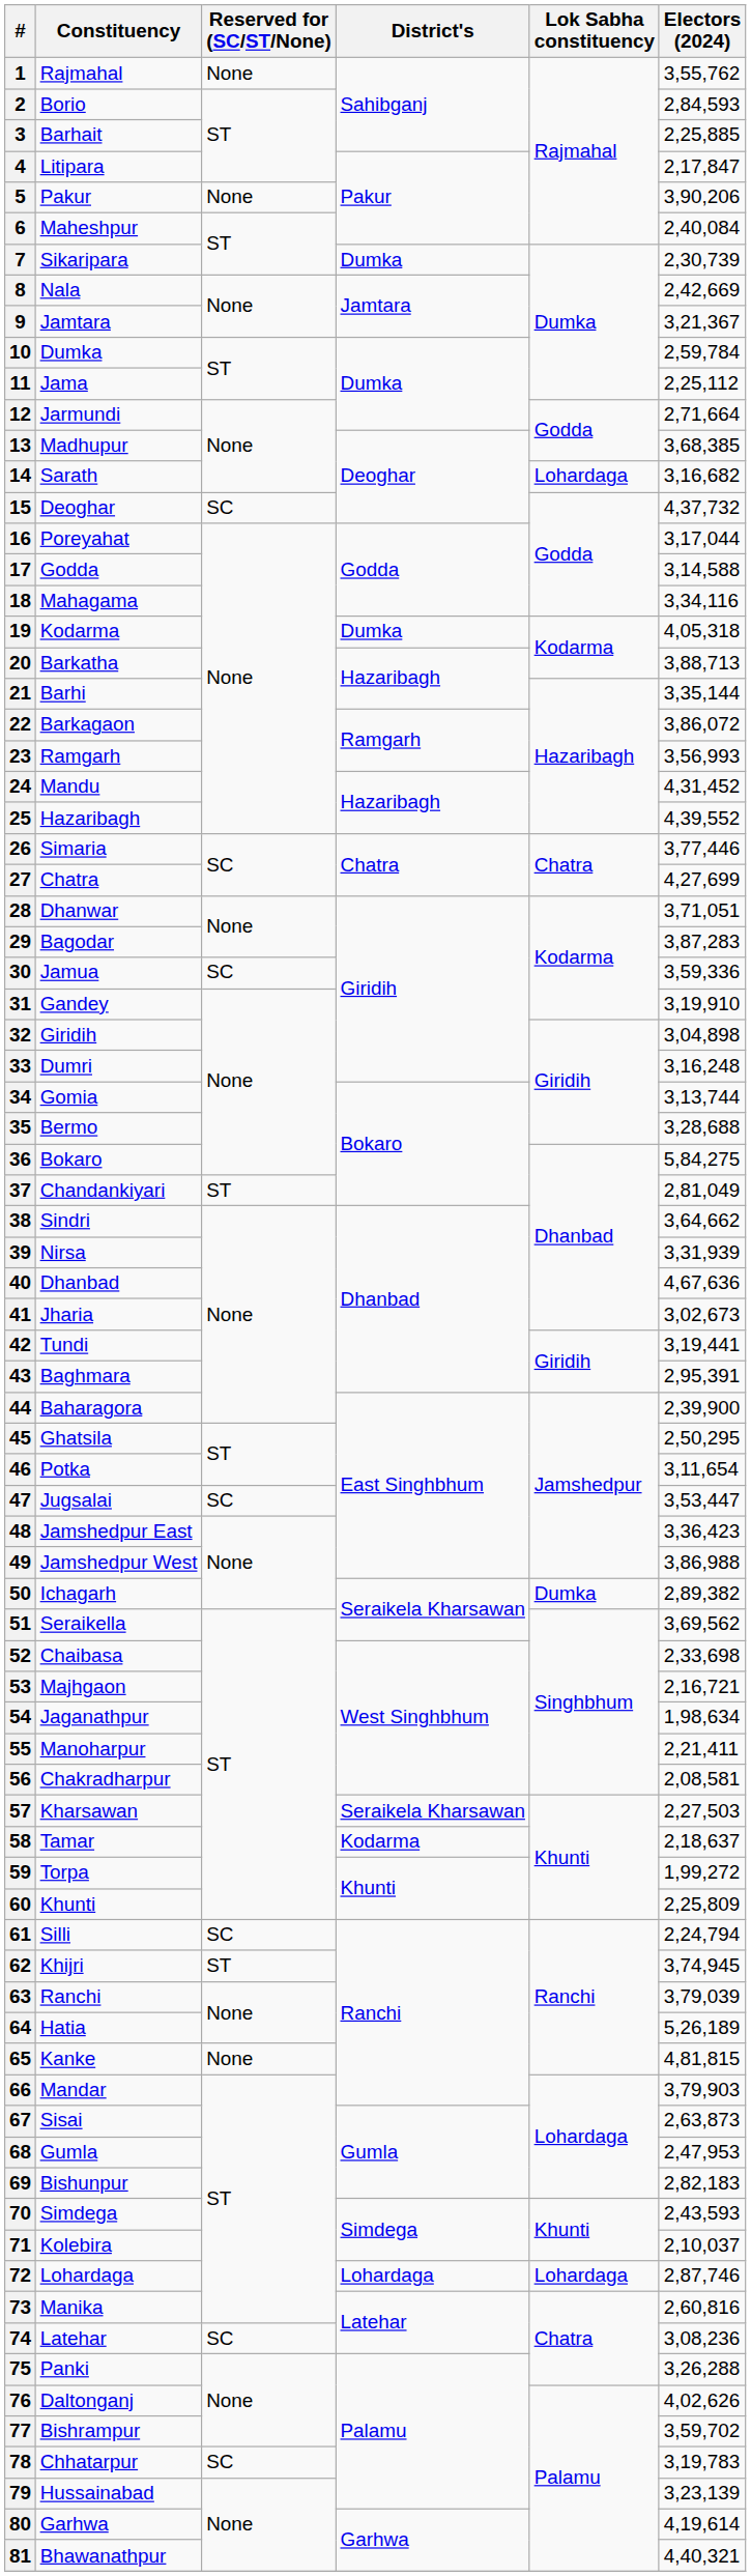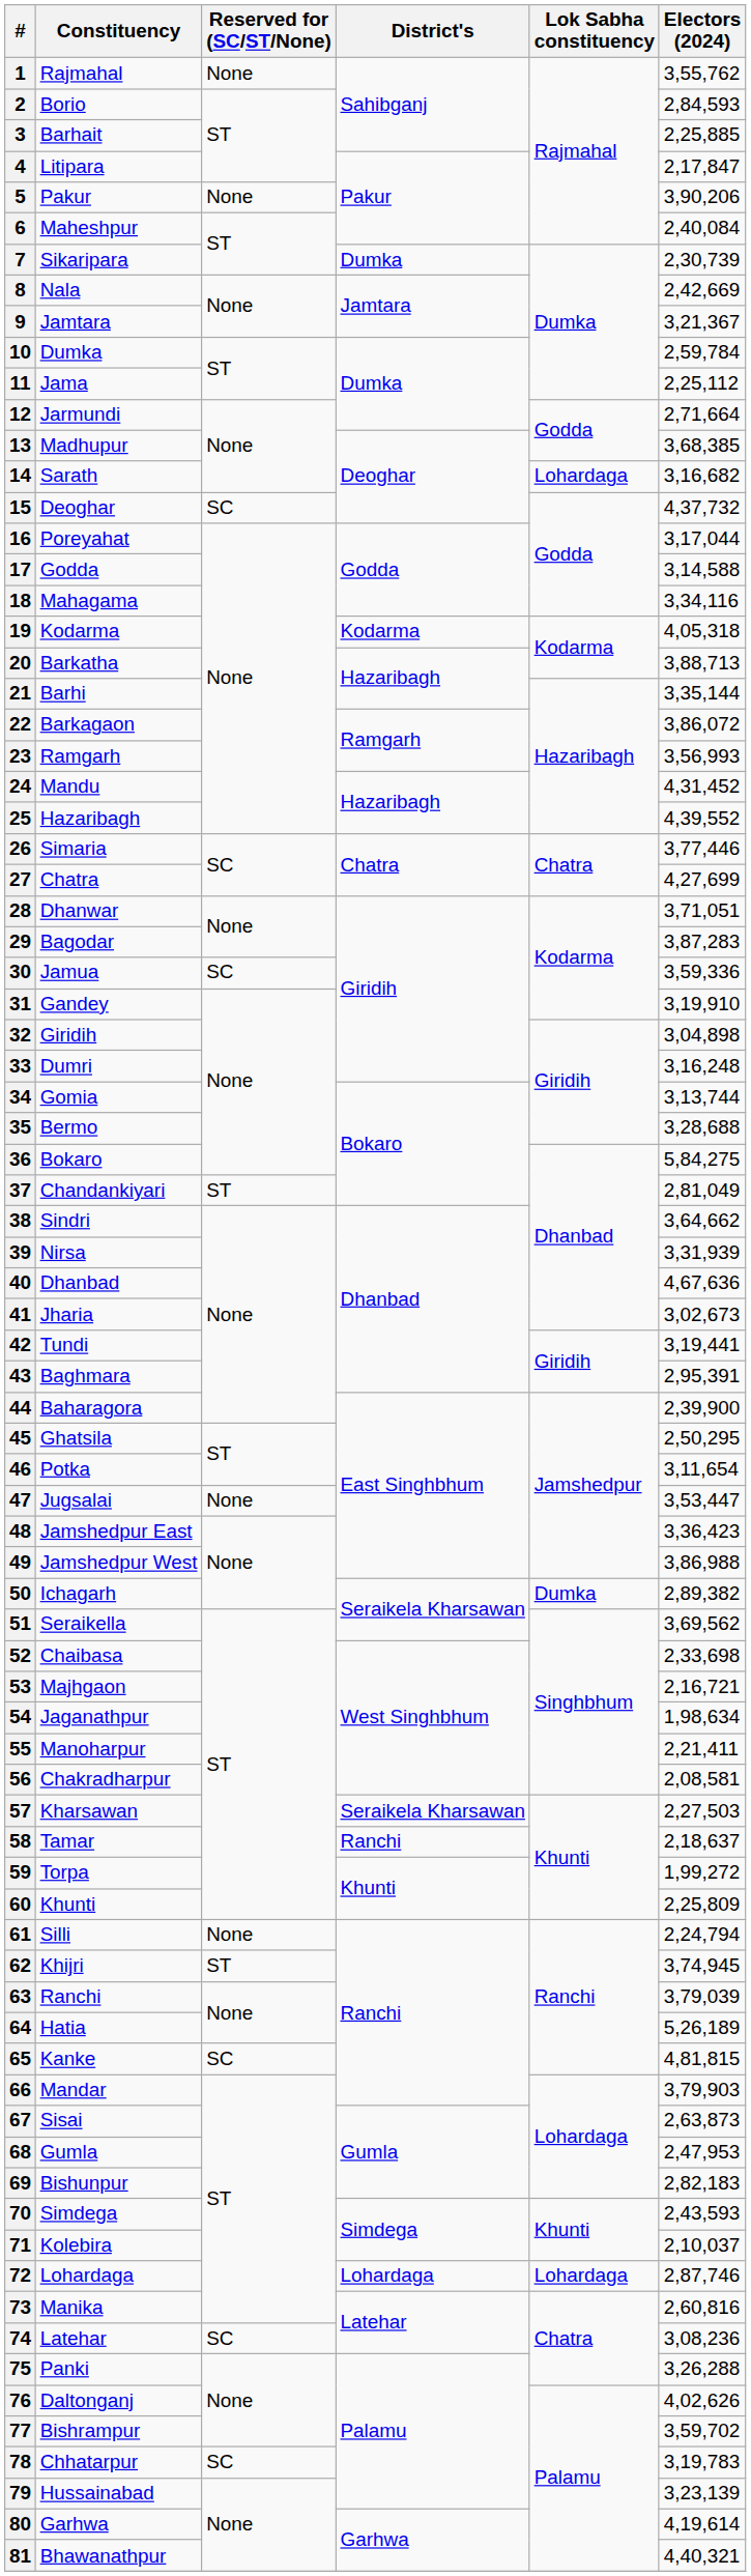19 | District's: Dumka -> Kodarma
47 | Reserved for (SC/ST/None): SC -> None
58 | District's: Kodarma -> Ranchi
61 | Reserved for (SC/ST/None): SC -> None
65 | Reserved for (SC/ST/None): None -> SC
